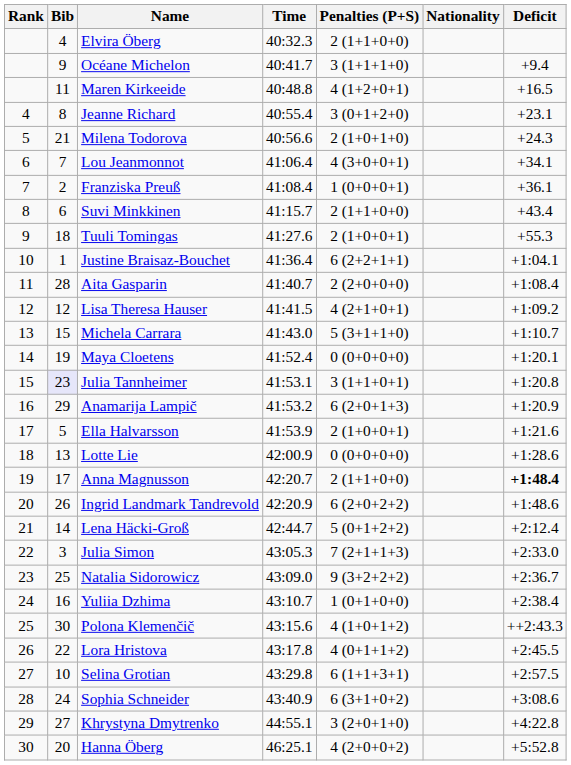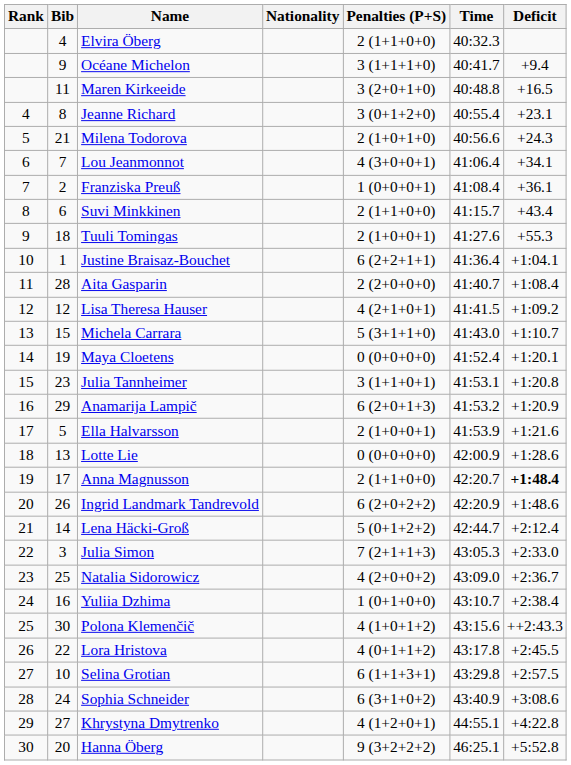columns swapped: Nationality <-> Time
Maren Kirkeeide | Penalties (P+S): 4 (1+2+0+1) -> 3 (2+0+1+0)
Julia Tannheimer | Bib: lavender background -> no background
Natalia Sidorowicz | Penalties (P+S): 9 (3+2+2+2) -> 4 (2+0+0+2)
Khrystyna Dmytrenko | Penalties (P+S): 3 (2+0+1+0) -> 4 (1+2+0+1)
Hanna Öberg | Penalties (P+S): 4 (2+0+0+2) -> 9 (3+2+2+2)
